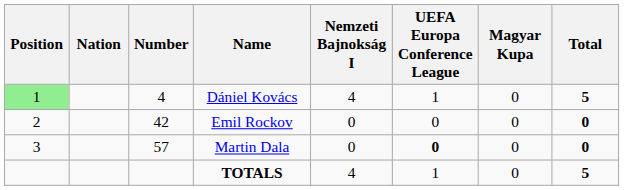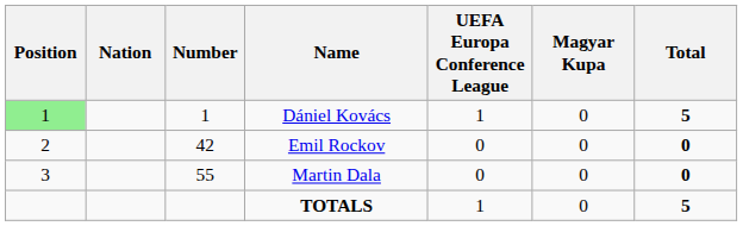- column: Nemzeti Bajnokság I | 4 | 0 | 0 | 4
Dániel Kovács | Number: 4 -> 1
Martin Dala | Number: 57 -> 55
Martin Dala | UEFA Europa Conference League: bold -> normal
